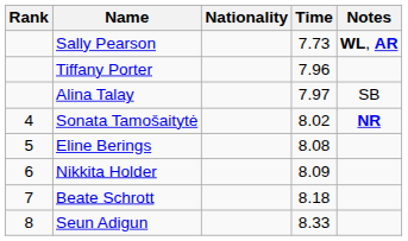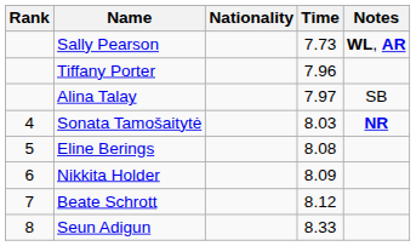Sonata Tamošaitytė | Time: 8.02 -> 8.03
Beate Schrott | Time: 8.18 -> 8.12
